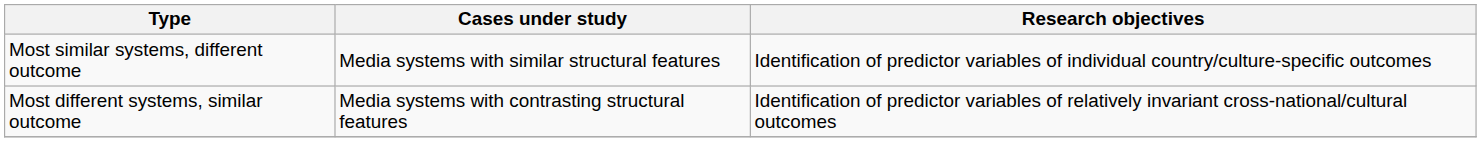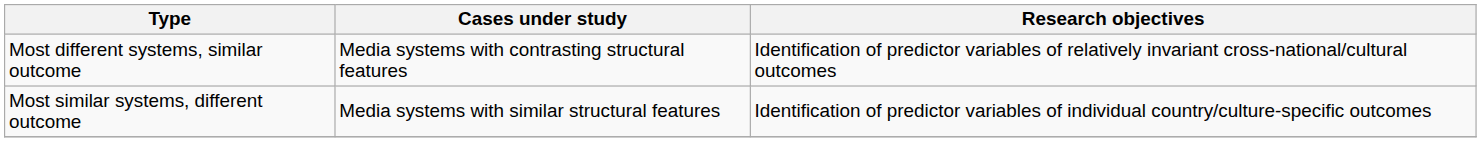rows swapped: Most different systems, similar outcome <-> Most similar systems, different outcome
